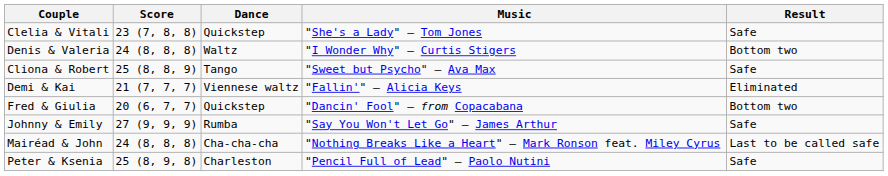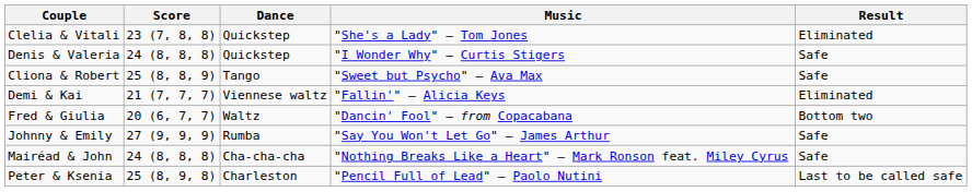Clelia & Vitali | Result: Safe -> Eliminated
Denis & Valeria | Dance: Waltz -> Quickstep
Denis & Valeria | Result: Bottom two -> Safe
Fred & Giulia | Dance: Quickstep -> Waltz
Mairéad & John | Result: Last to be called safe -> Safe
Peter & Ksenia | Result: Safe -> Last to be called safe
